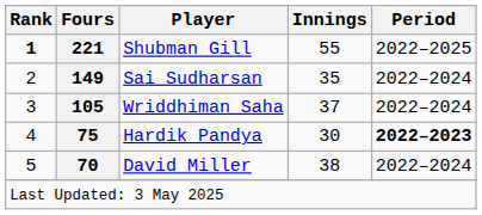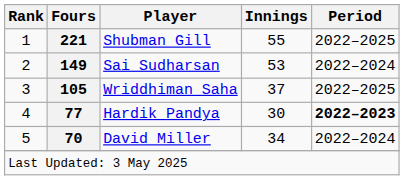Shubman Gill | Rank: bold -> normal
Sai Sudharsan | Innings: 35 -> 53
Wriddhiman Saha | Period: 2022–2024 -> 2022–2025
Hardik Pandya | Fours: 75 -> 77
David Miller | Innings: 38 -> 34
